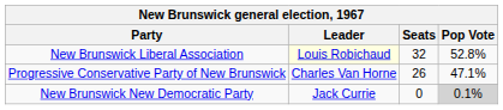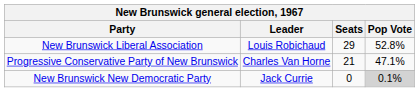New Brunswick Liberal Association | Leader: lightyellow background -> no background
New Brunswick Liberal Association | Seats: 32 -> 29
Progressive Conservative Party of New Brunswick | Seats: 26 -> 21
